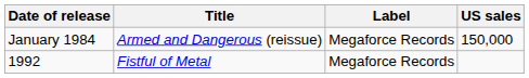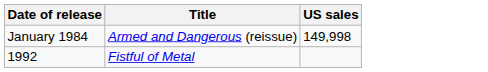- column: Label | Megaforce Records | Megaforce Records
January 1984 | US sales: 150,000 -> 149,998
